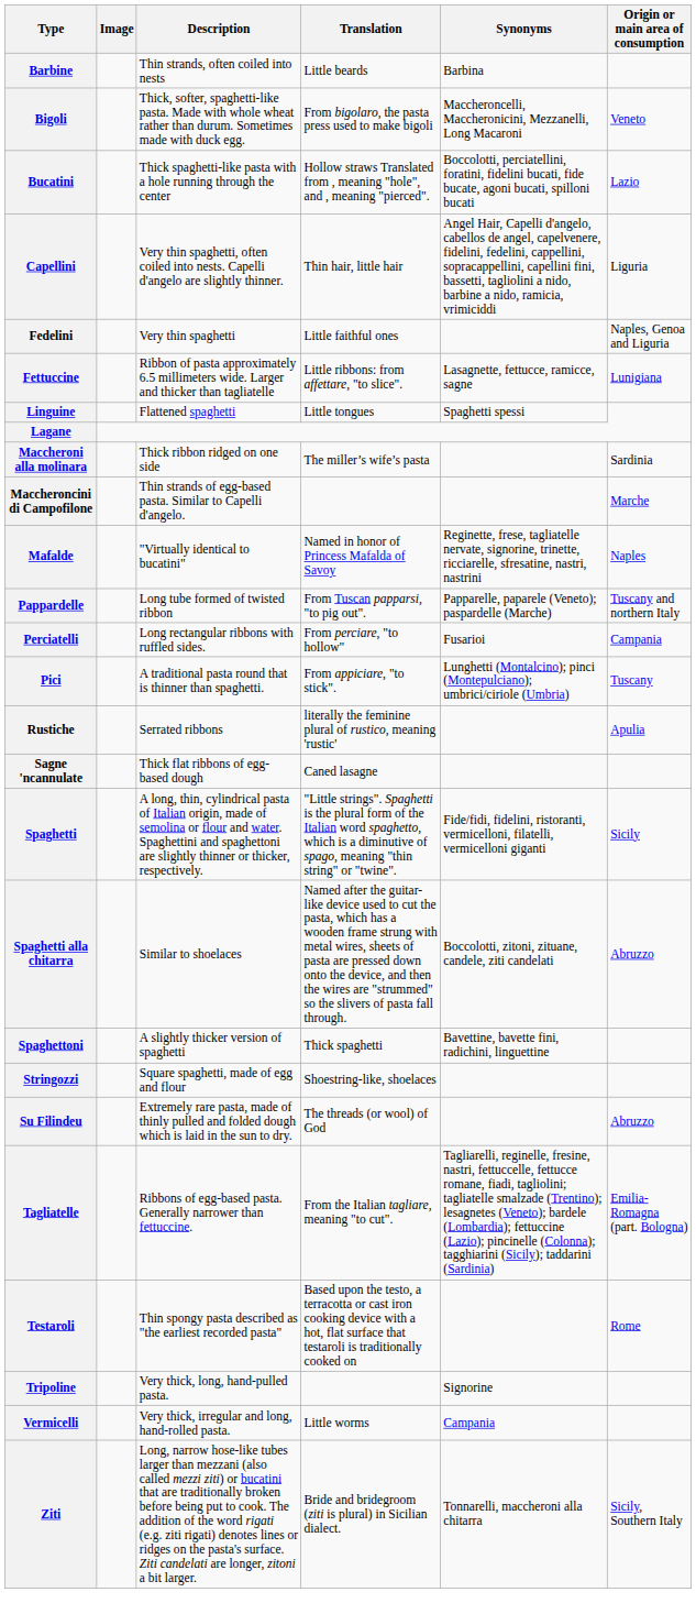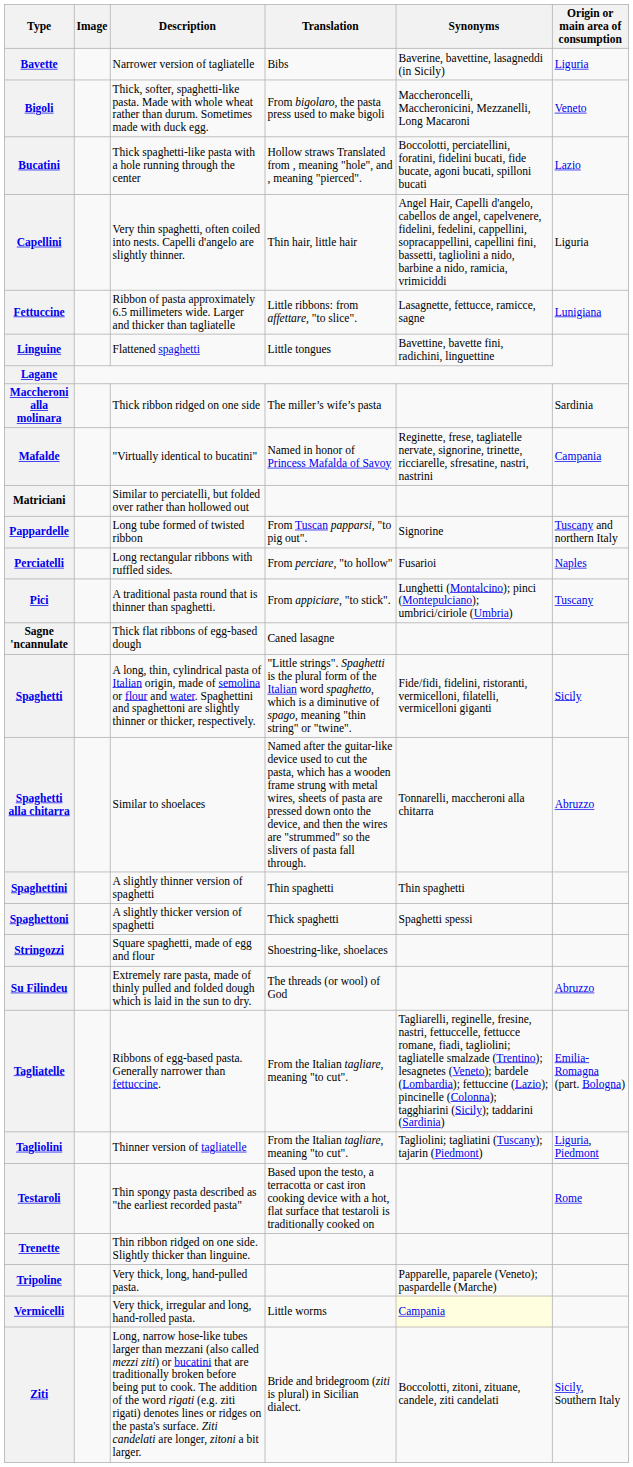- row: Barbine | Thin strands, often coiled into nests | Little beards | Barbina
+ row: Bavette | Narrower version of tagliatelle | Bibs | Baverine, bavettine, lasagneddi (in Sicily) | Liguria
- row: Fedelini | Very thin spaghetti | Little faithful ones | Naples, Genoa and Liguria
Linguine | Synonyms: Spaghetti spessi -> Bavettine, bavette fini, radichini, linguettine
- row: Maccheroncini di Campofilone | Thin strands of egg-based pasta. Similar to Capelli d'angelo. | Marche
Mafalde | Origin or main area of consumption: Naples -> Campania
+ row: Matriciani | Similar to perciatelli, but folded over rather than hollowed out
Pappardelle | Synonyms: Papparelle, paparele (Veneto); paspardelle (Marche) -> Signorine
Perciatelli | Origin or main area of consumption: Campania -> Naples
- row: Rustiche | Serrated ribbons | literally the feminine plural of rustico, meaning 'rustic' | Apulia
Spaghetti alla chitarra | Synonyms: Boccolotti, zitoni, zituane, candele, ziti candelati -> Tonnarelli, maccheroni alla chitarra
+ row: Spaghettini | A slightly thinner version of spaghetti | Thin spaghetti | Thin spaghetti
Spaghettoni | Synonyms: Bavettine, bavette fini, radichini, linguettine -> Spaghetti spessi
+ row: Tagliolini | Thinner version of tagliatelle | From the Italian tagliare, meaning "to cut". | Tagliolini; tagliatini (Tuscany); tajarin (Piedmont) | Liguria, Piedmont
+ row: Trenette | Thin ribbon ridged on one side. Slightly thicker than linguine.
Tripoline | Synonyms: Signorine -> Papparelle, paparele (Veneto); paspardelle (Marche)
Vermicelli | Synonyms: no background -> lightyellow background
Ziti | Synonyms: Tonnarelli, maccheroni alla chitarra -> Boccolotti, zitoni, zituane, candele, ziti candelati
